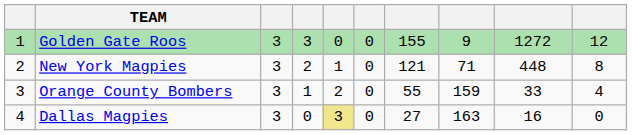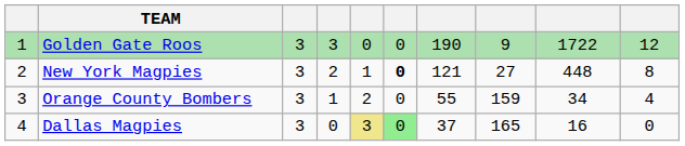Golden Gate Roos | column 7: 155 -> 190
Golden Gate Roos | column 9: 1272 -> 1722
New York Magpies | column 6: normal -> bold
New York Magpies | column 8: 71 -> 27
Orange County Bombers | column 9: 33 -> 34
Dallas Magpies | column 6: no background -> lightgreen background
Dallas Magpies | column 7: 27 -> 37
Dallas Magpies | column 8: 163 -> 165
